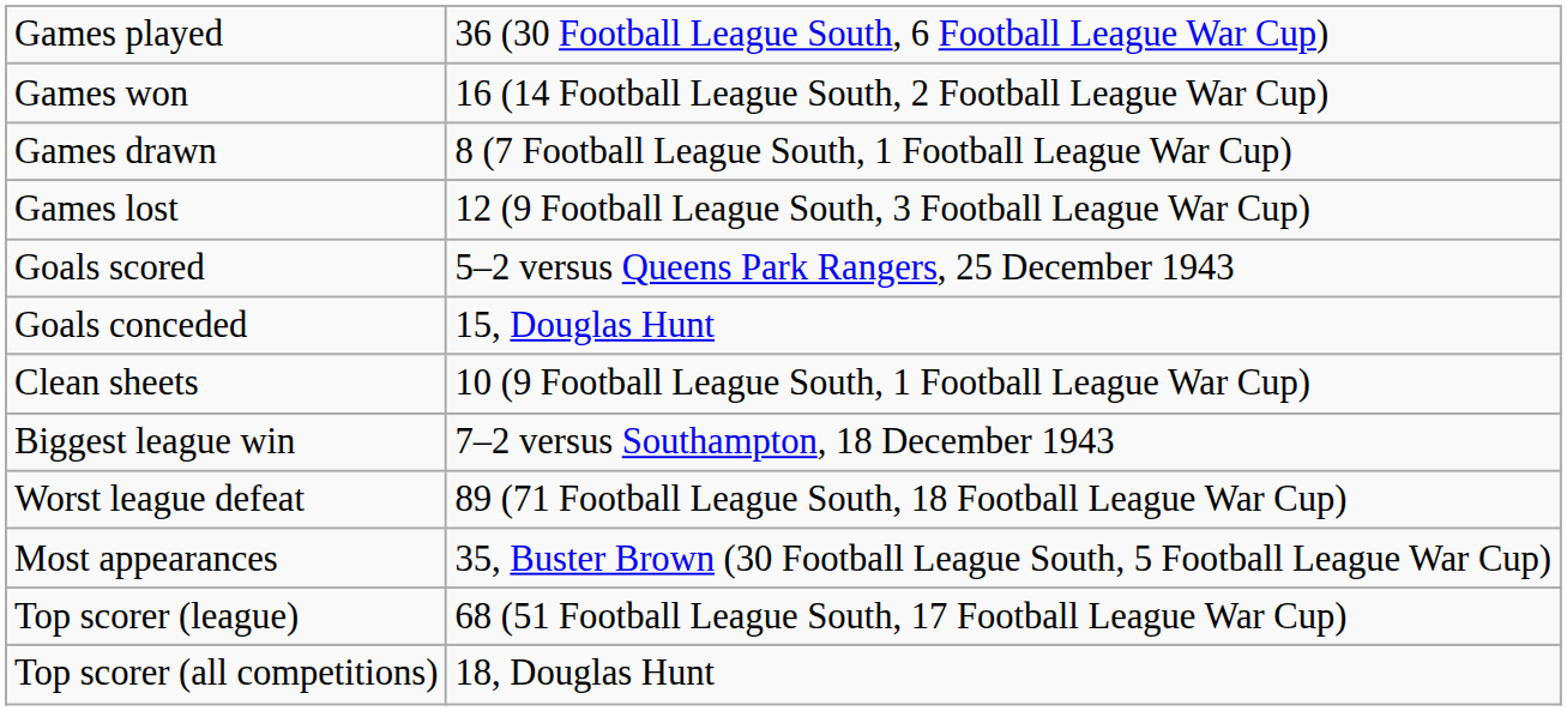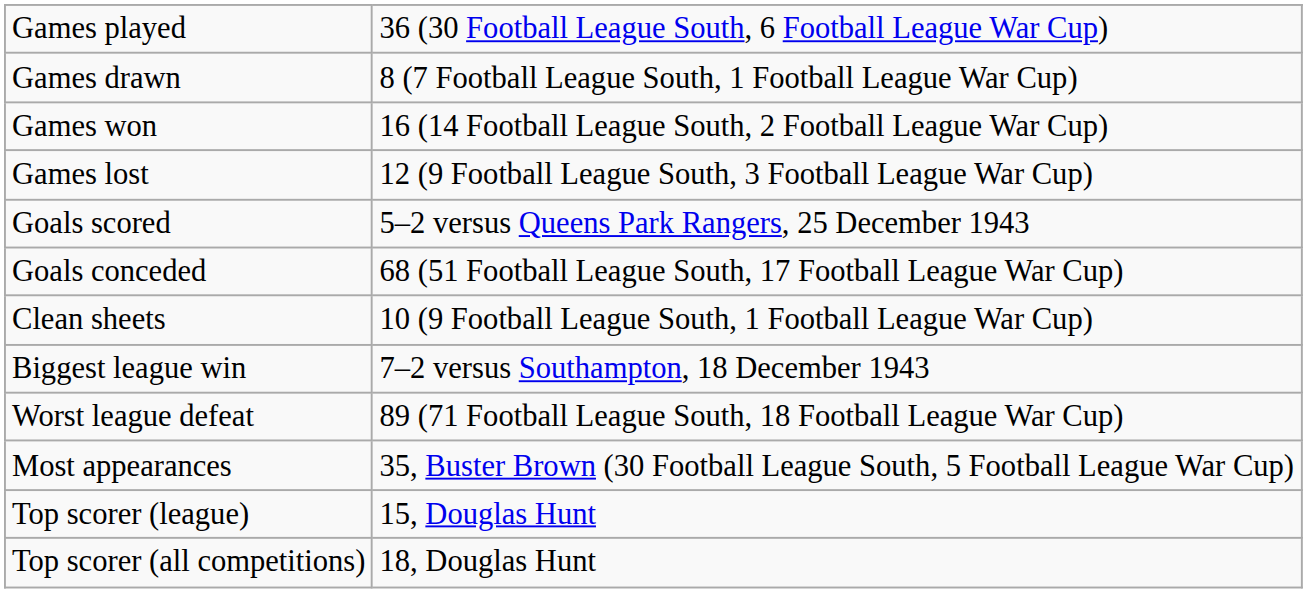rows swapped: Games won <-> Games drawn
Goals conceded | column 2: 15, Douglas Hunt -> 68 (51 Football League South, 17 Football League War Cup)
Top scorer (league) | column 2: 68 (51 Football League South, 17 Football League War Cup) -> 15, Douglas Hunt
